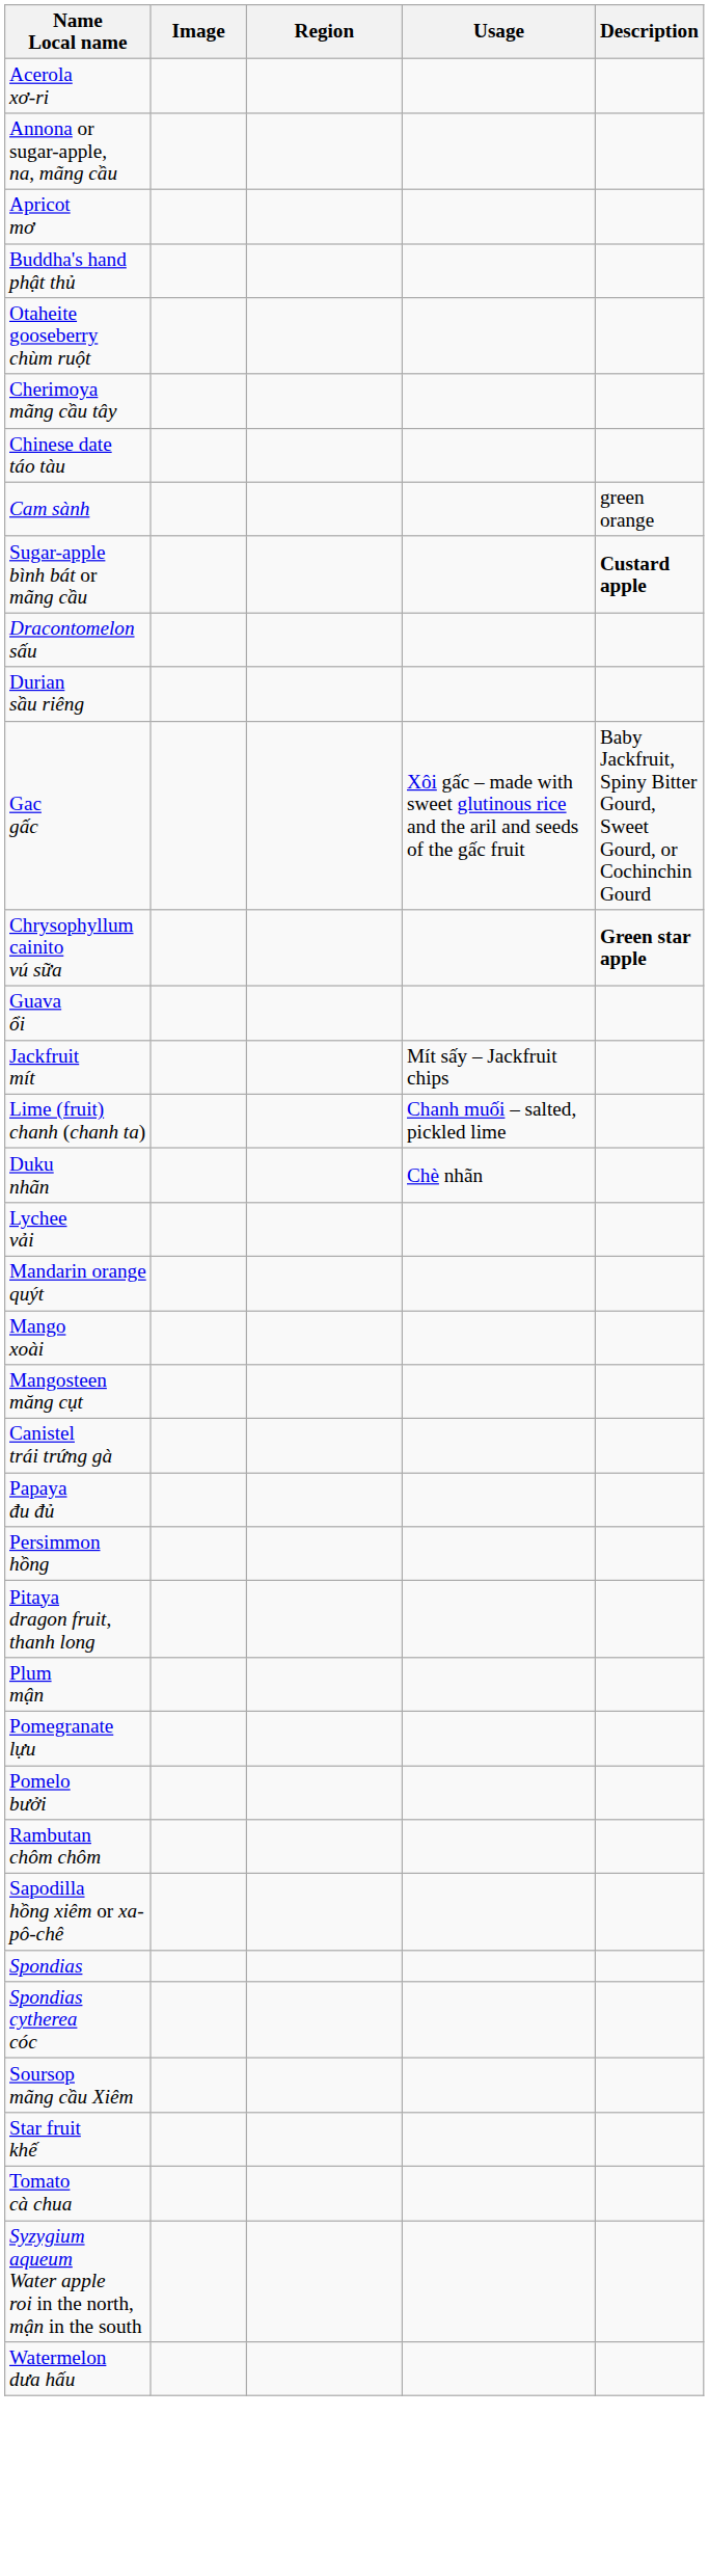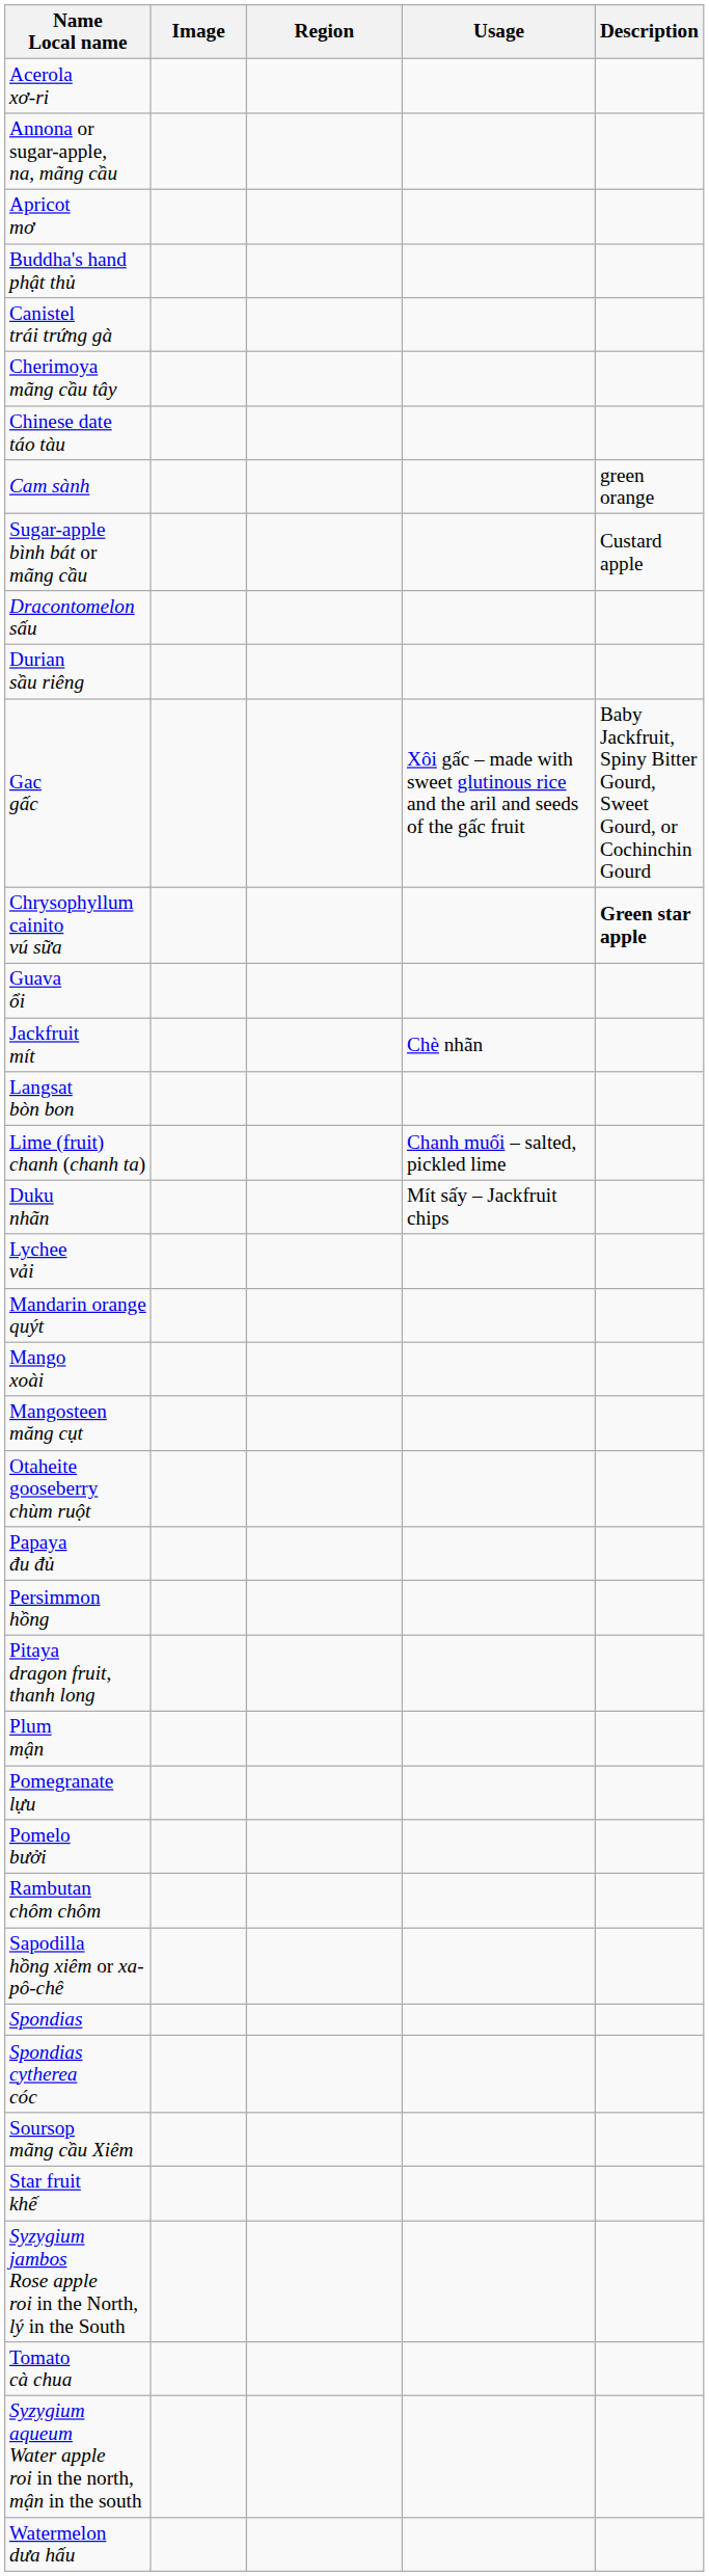rows swapped: Canistel trái trứng gà <-> Otaheite gooseberry chùm ruột
Sugar-apple bình bát or mãng cầu | Description: bold -> normal
Jackfruit mít | Usage: Mít sấy – Jackfruit chips -> Chè nhãn
+ row: Langsat bòn bon
Duku nhãn | Usage: Chè nhãn -> Mít sấy – Jackfruit chips
+ row: Syzygium jambos Rose apple roi in the North, lý in the South
